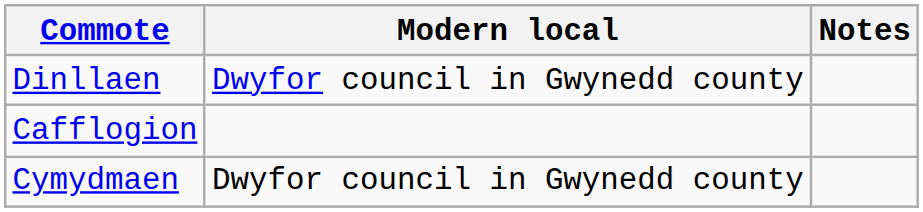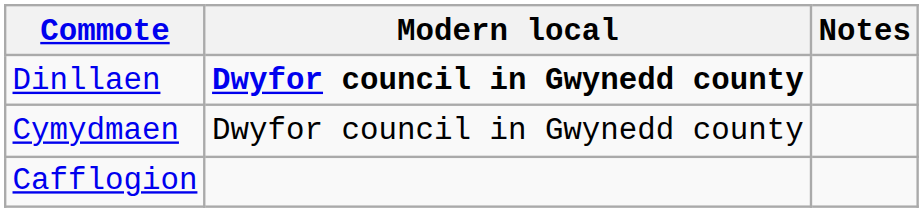Dinllaen | Modern local: normal -> bold
rows swapped: Cymydmaen <-> Cafflogion
